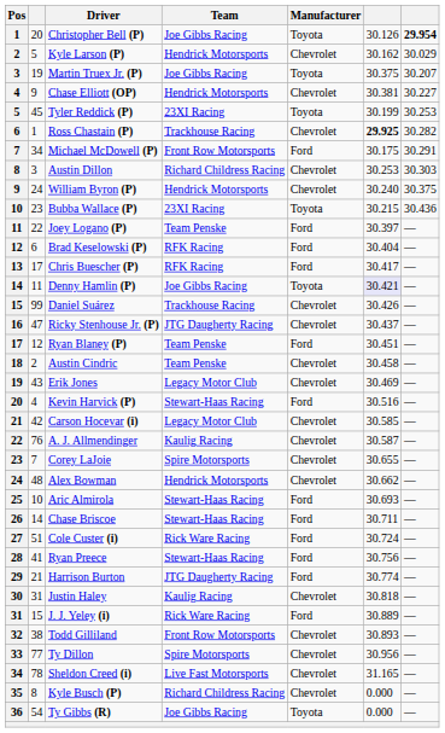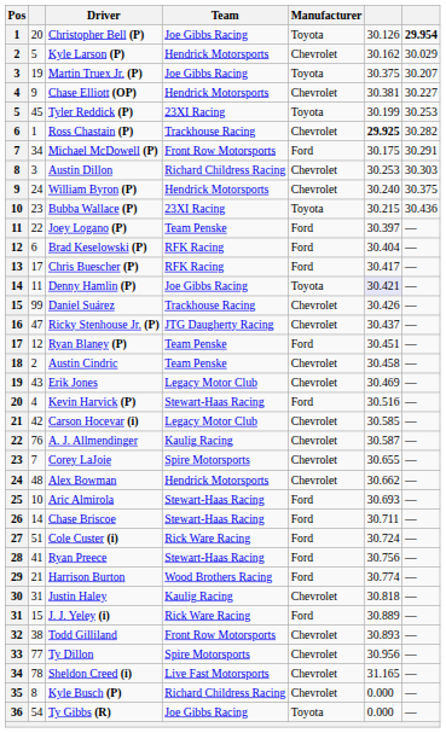Harrison Burton | Team: JTG Daugherty Racing -> Wood Brothers Racing
